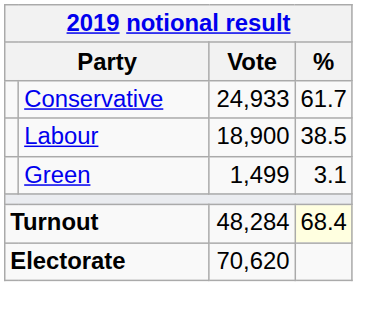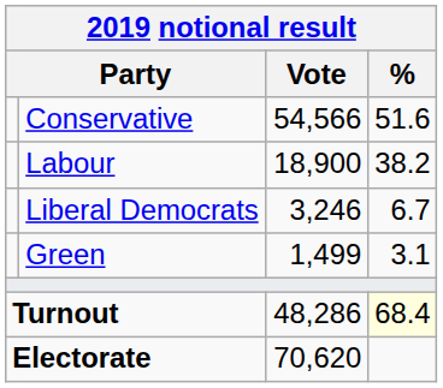Conservative | Vote: 24,933 -> 54,566
Conservative | %: 61.7 -> 51.6
Labour | %: 38.5 -> 38.2
+ row: Liberal Democrats | 3,246 | 6.7
Turnout | Vote: 48,284 -> 48,286
